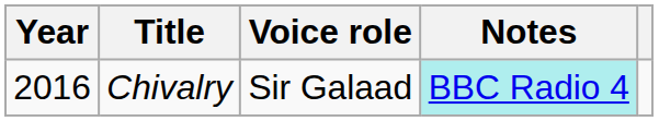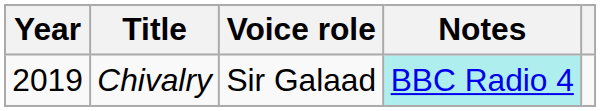Chivalry | Year: 2016 -> 2019
